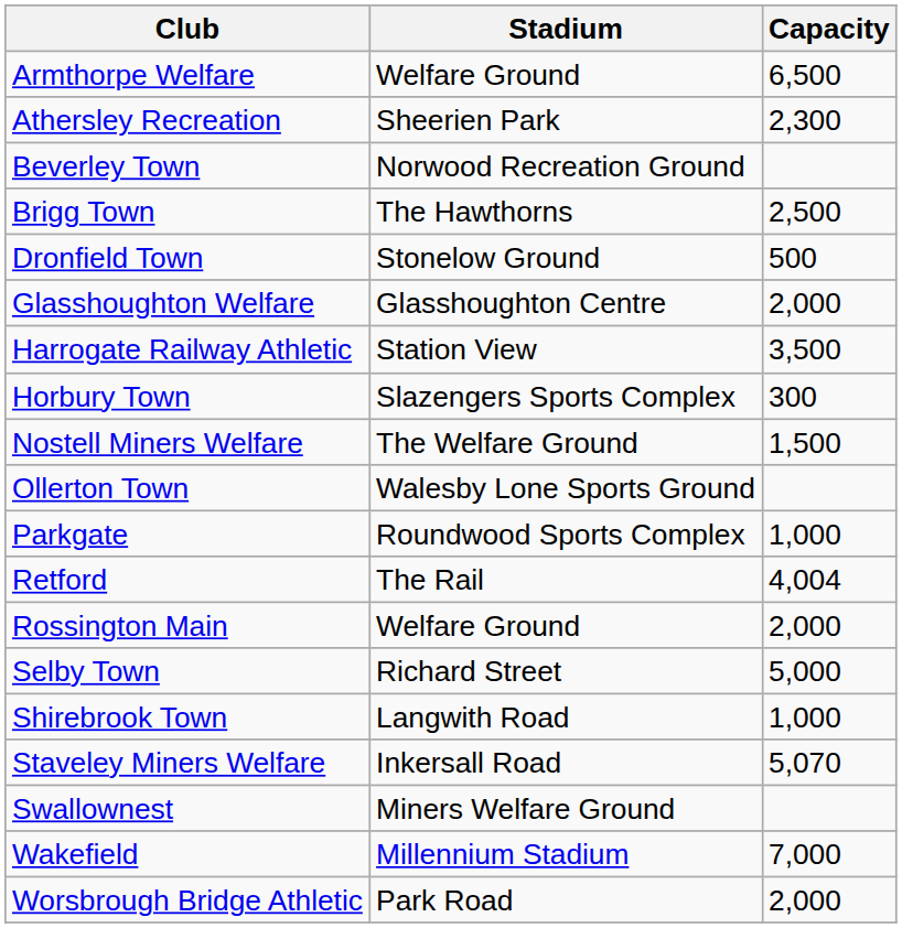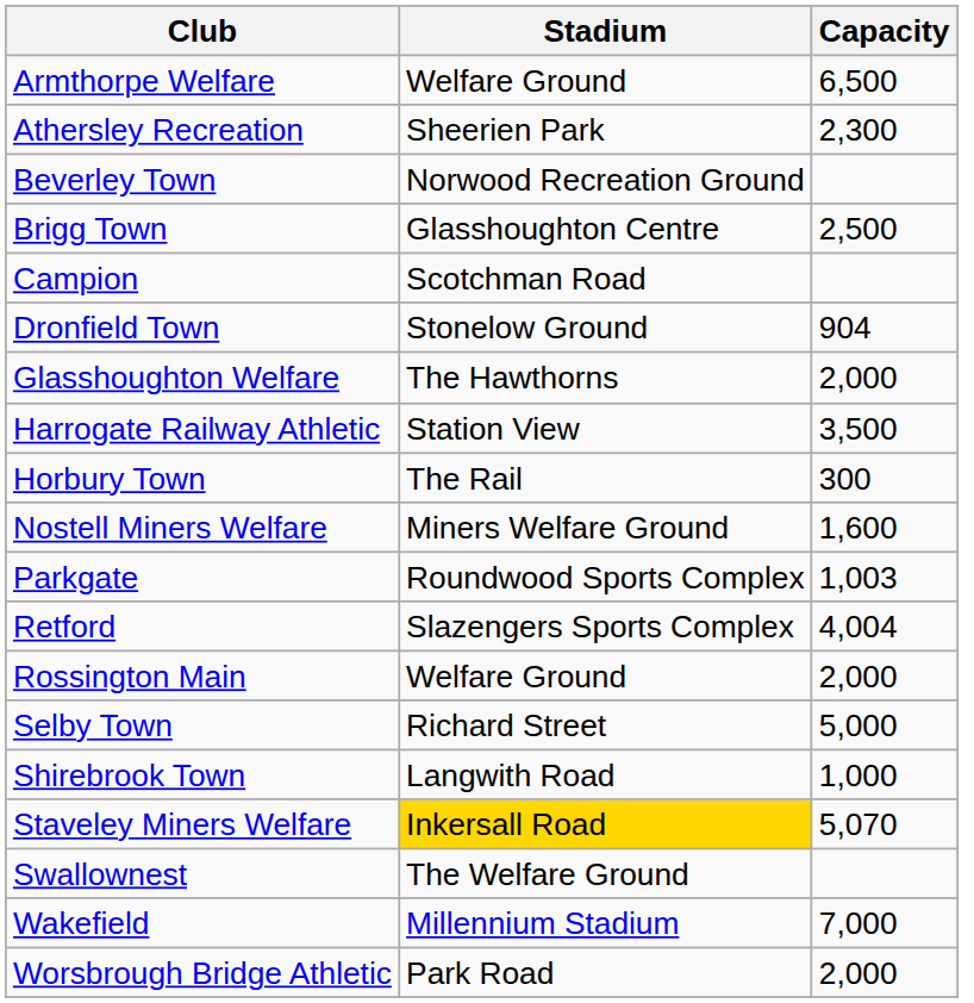Brigg Town | Stadium: The Hawthorns -> Glasshoughton Centre
+ row: Campion | Scotchman Road
Dronfield Town | Capacity: 500 -> 904
Glasshoughton Welfare | Stadium: Glasshoughton Centre -> The Hawthorns
Horbury Town | Stadium: Slazengers Sports Complex -> The Rail
Nostell Miners Welfare | Stadium: The Welfare Ground -> Miners Welfare Ground
Nostell Miners Welfare | Capacity: 1,500 -> 1,600
- row: Ollerton Town | Walesby Lone Sports Ground
Parkgate | Capacity: 1,000 -> 1,003
Retford | Stadium: The Rail -> Slazengers Sports Complex
Staveley Miners Welfare | Stadium: no background -> gold background
Swallownest | Stadium: Miners Welfare Ground -> The Welfare Ground
